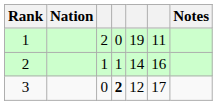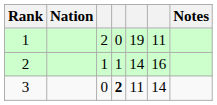3 | column 5: 12 -> 11
3 | column 6: 17 -> 14
